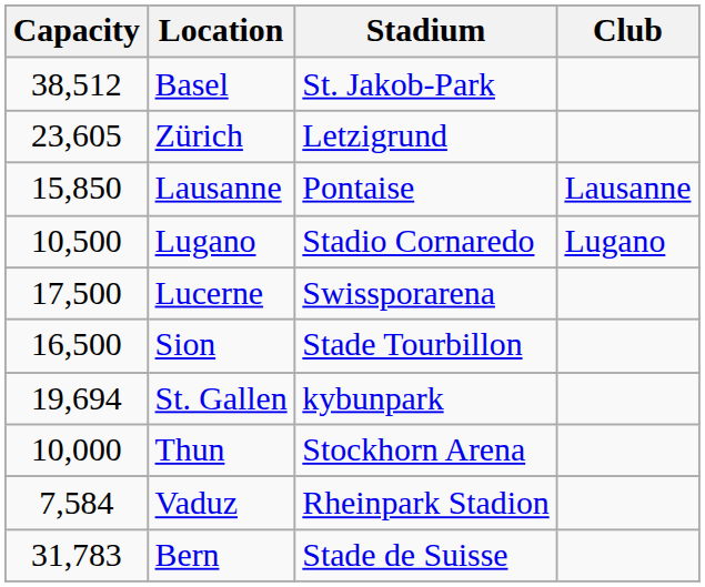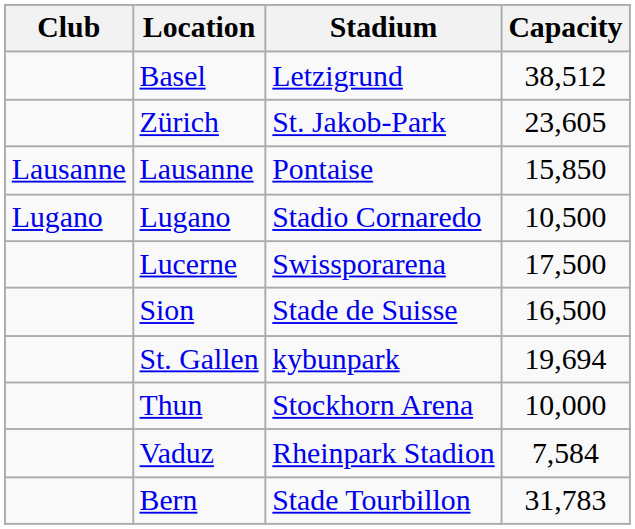columns swapped: Club <-> Capacity
Basel | Stadium: St. Jakob-Park -> Letzigrund
Zürich | Stadium: Letzigrund -> St. Jakob-Park
Sion | Stadium: Stade Tourbillon -> Stade de Suisse
Bern | Stadium: Stade de Suisse -> Stade Tourbillon
